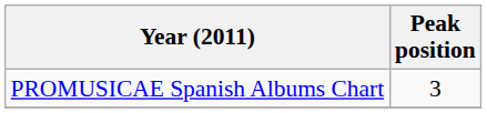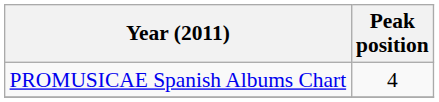PROMUSICAE Spanish Albums Chart | Peak position: 3 -> 4
